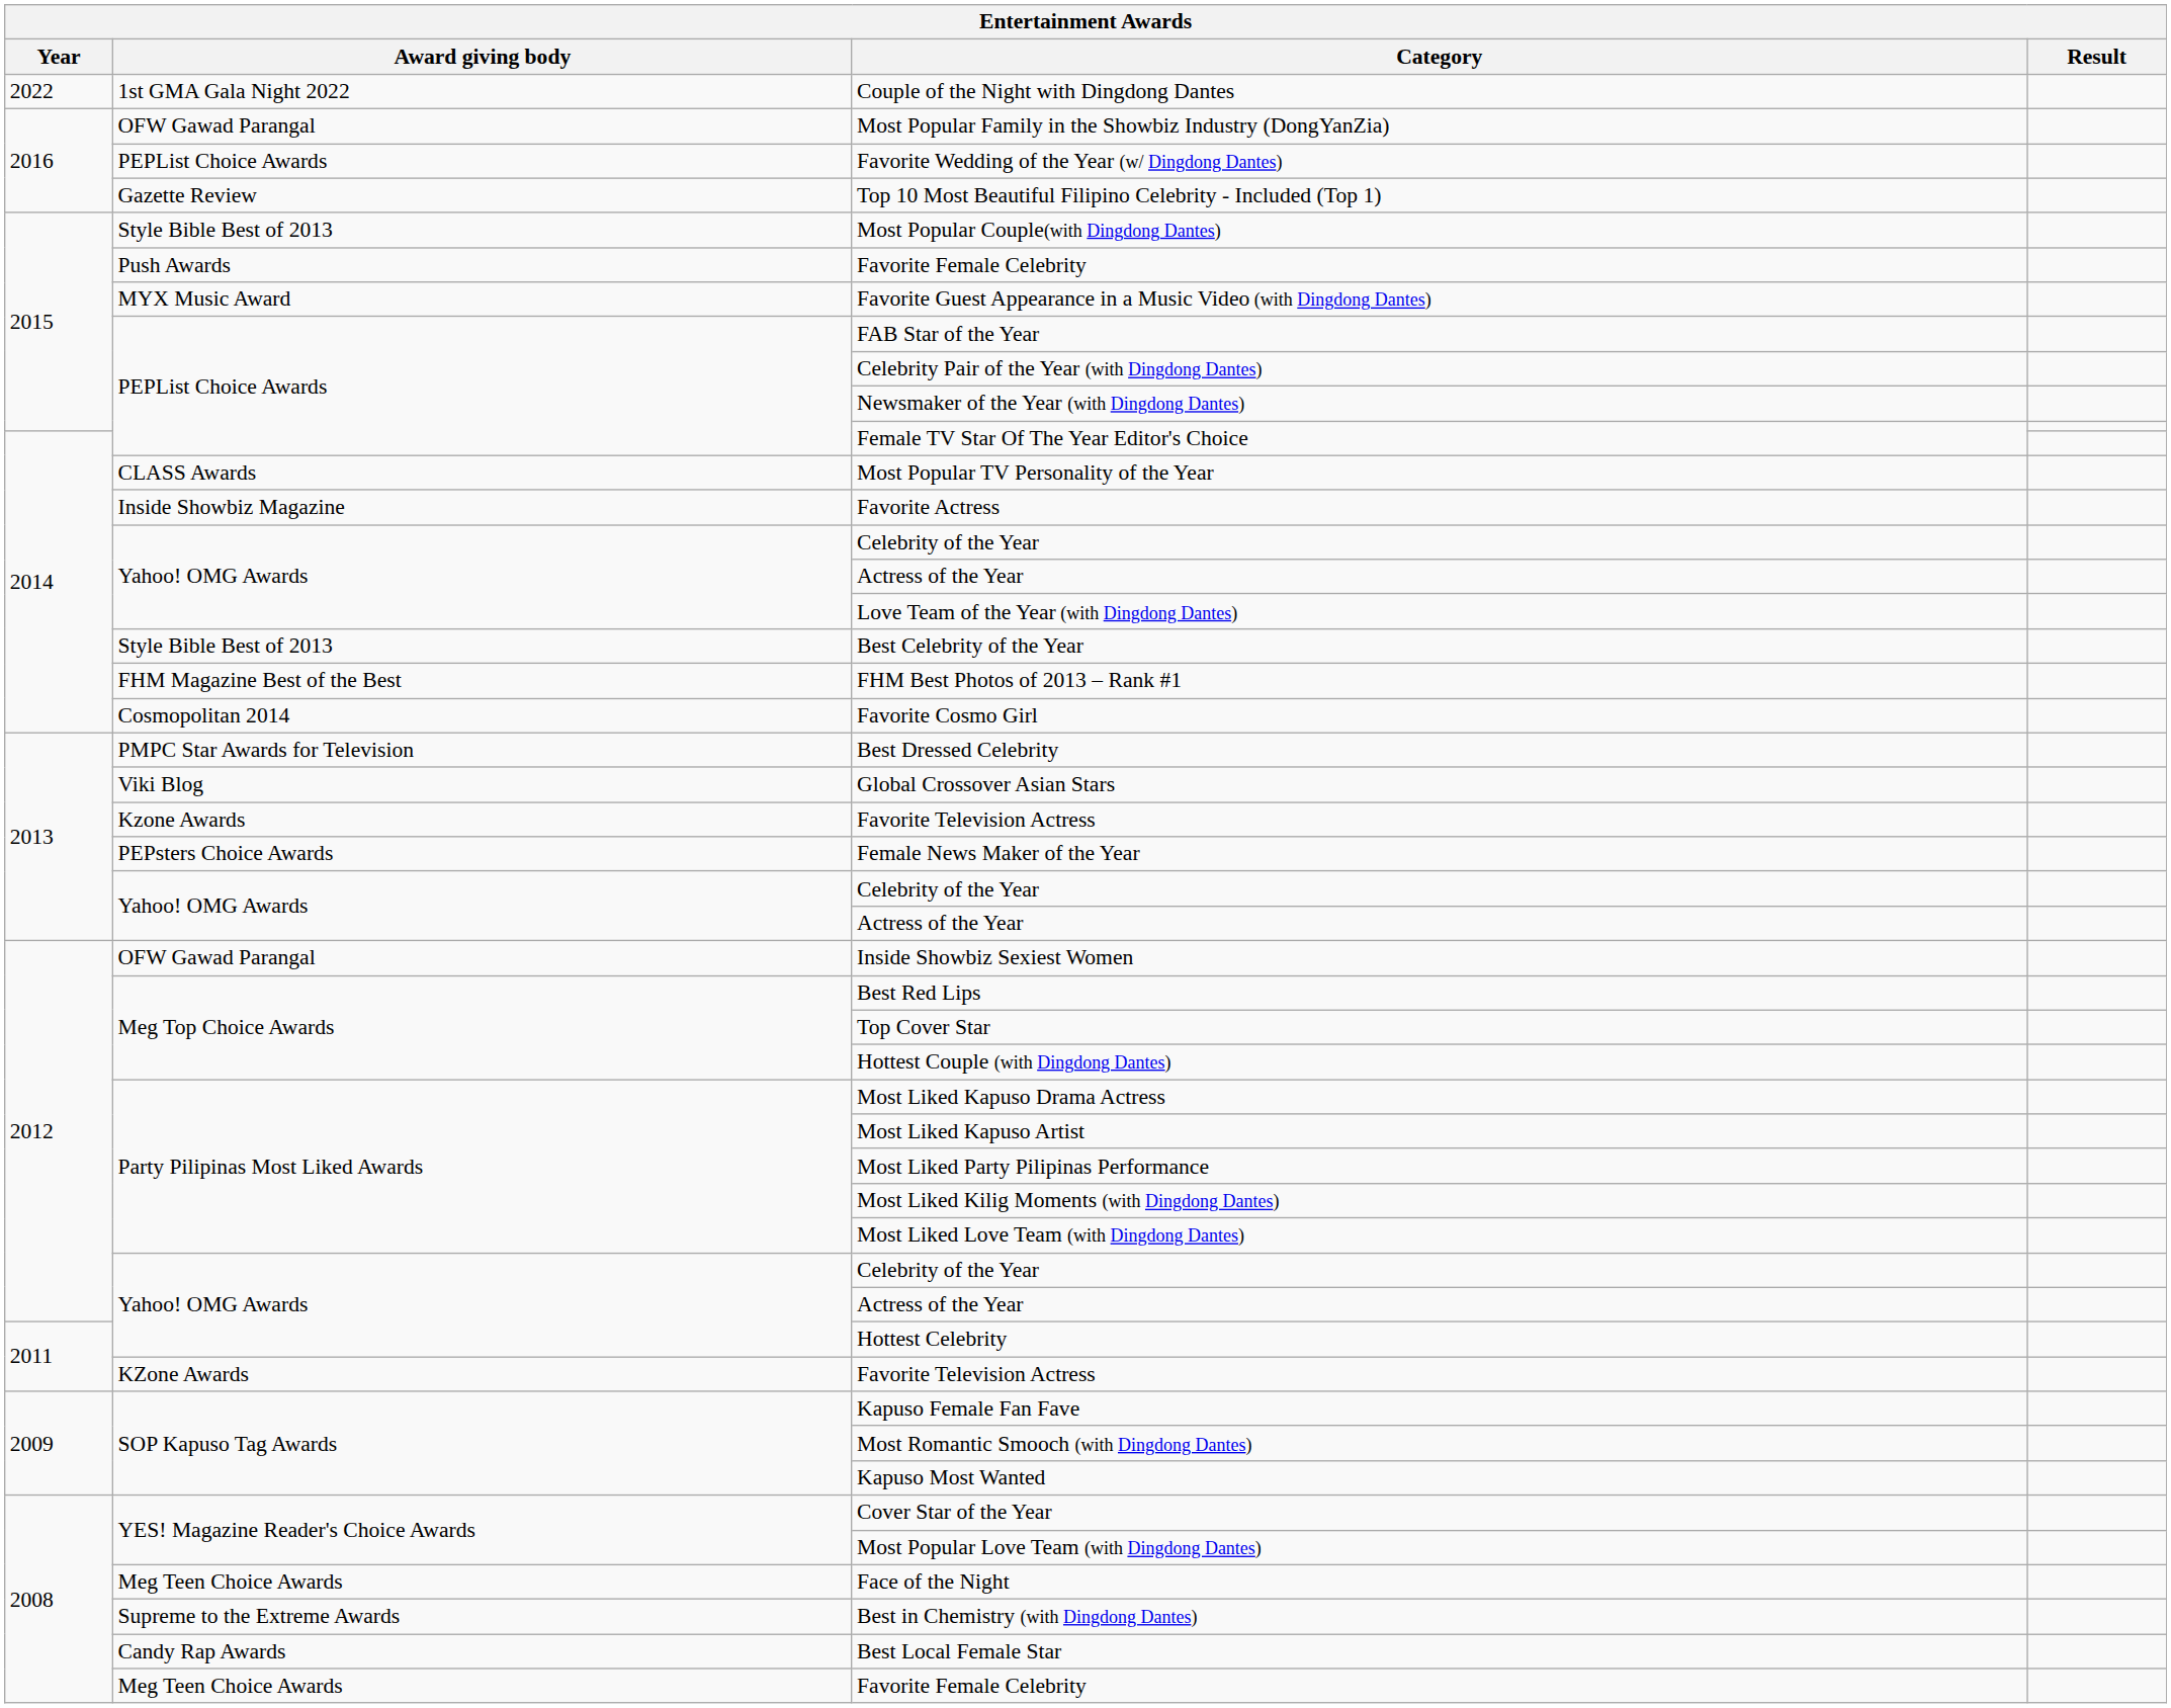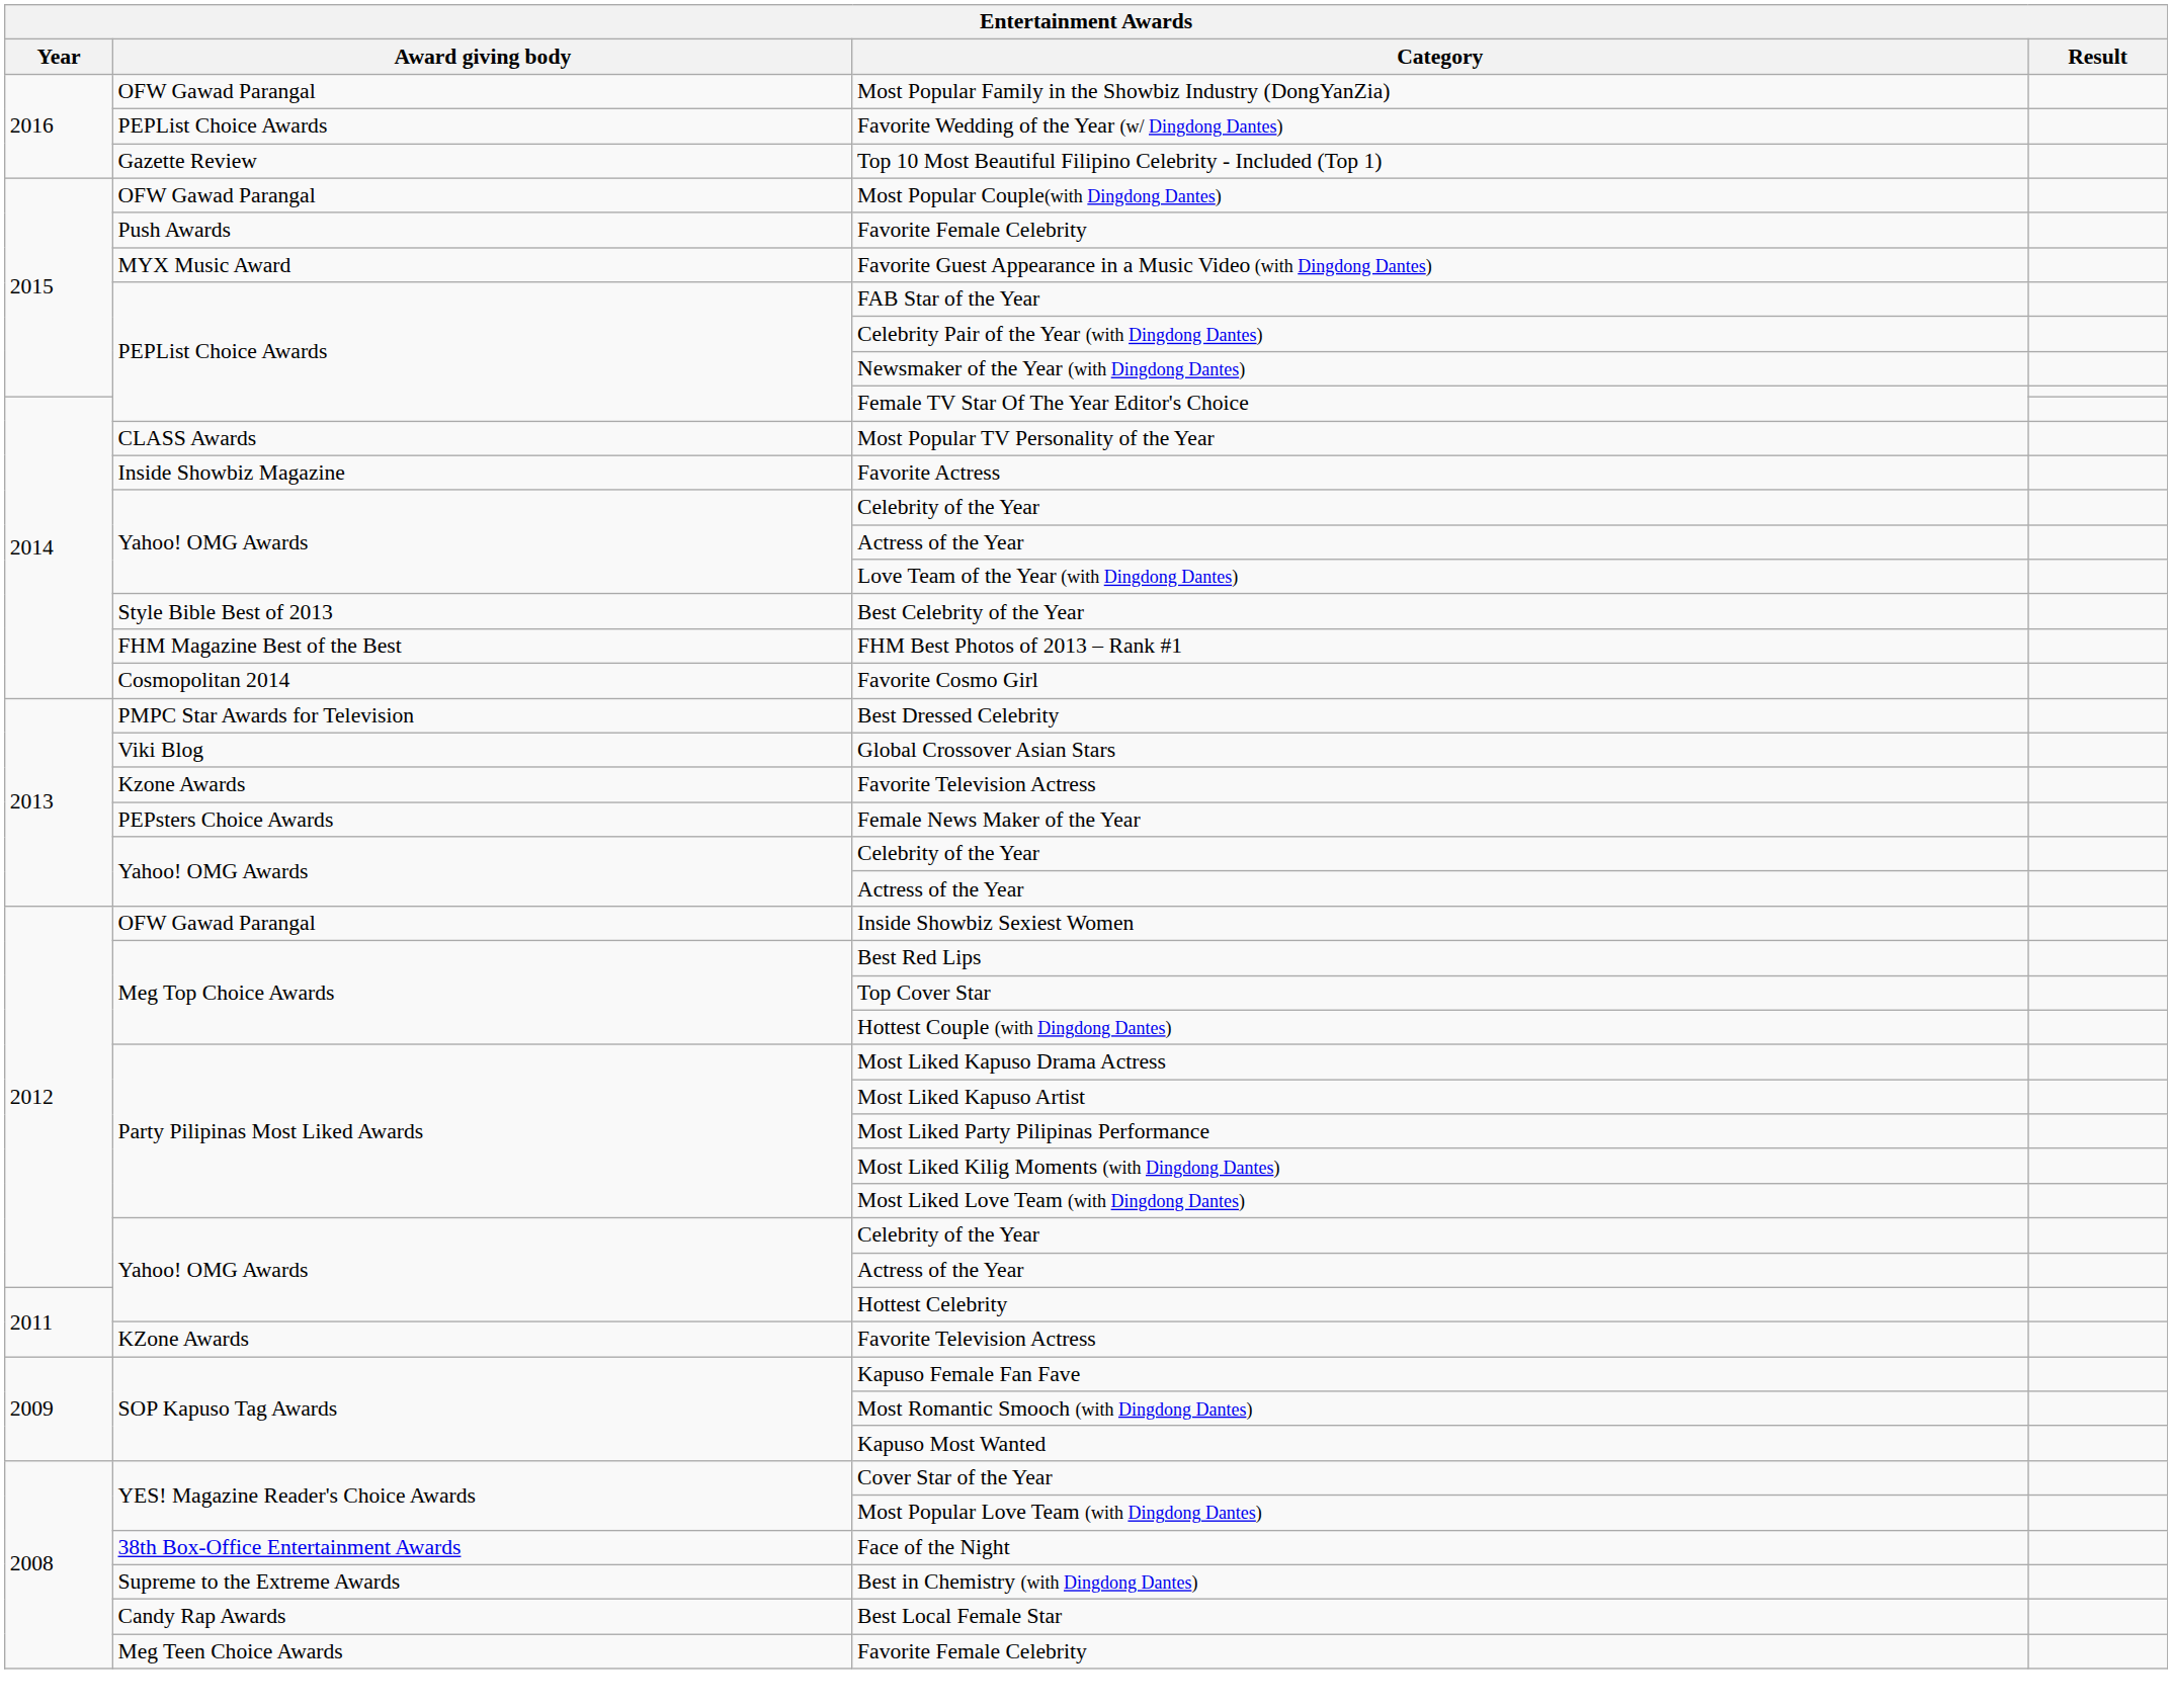- row: 2022 | 1st GMA Gala Night 2022 | Couple of the Night with Dingdong Dantes
Most Popular Couple(with Dingdong Dantes) | Award giving body: Style Bible Best of 2013 -> OFW Gawad Parangal
Face of the Night | Award giving body: Meg Teen Choice Awards -> 38th Box-Office Entertainment Awards
